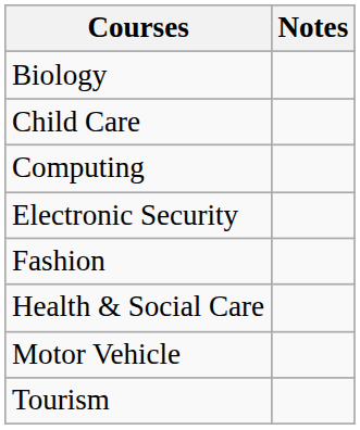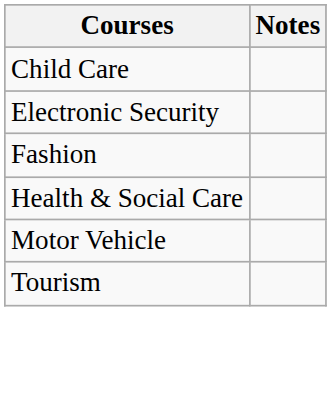- row: Biology
- row: Computing
